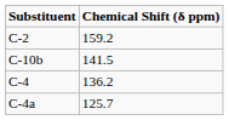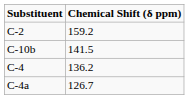C-4a | Chemical Shift (δ ppm): 125.7 -> 126.7
